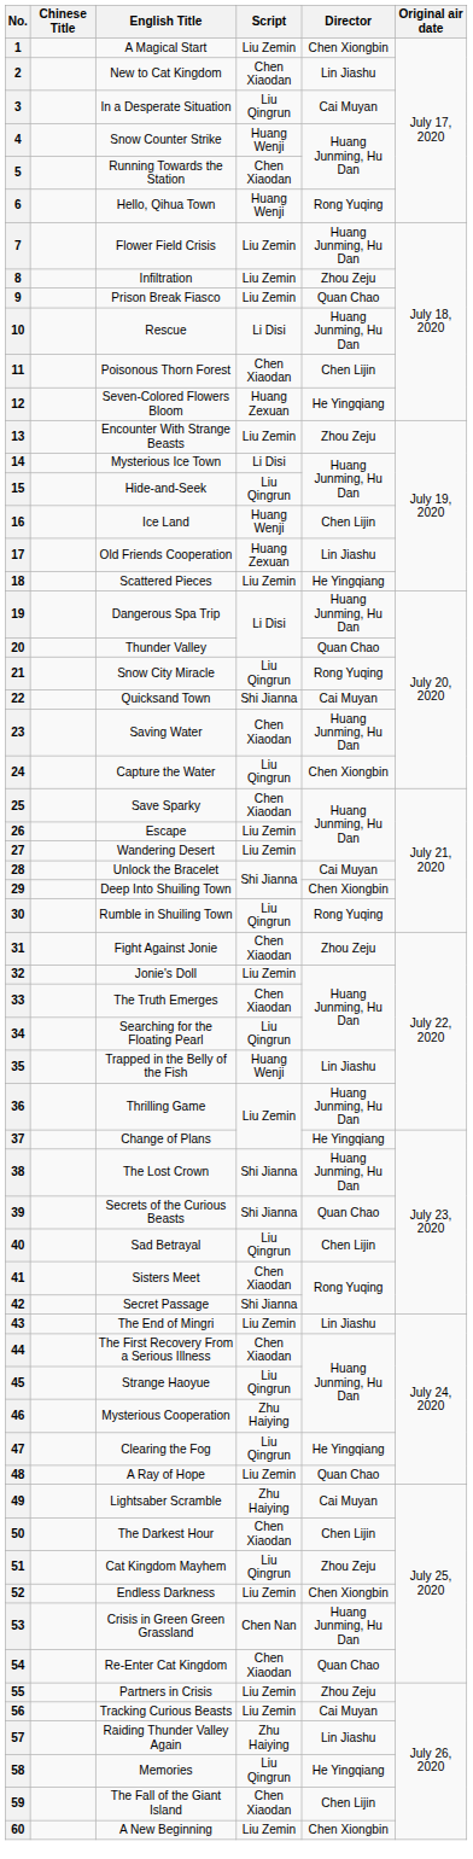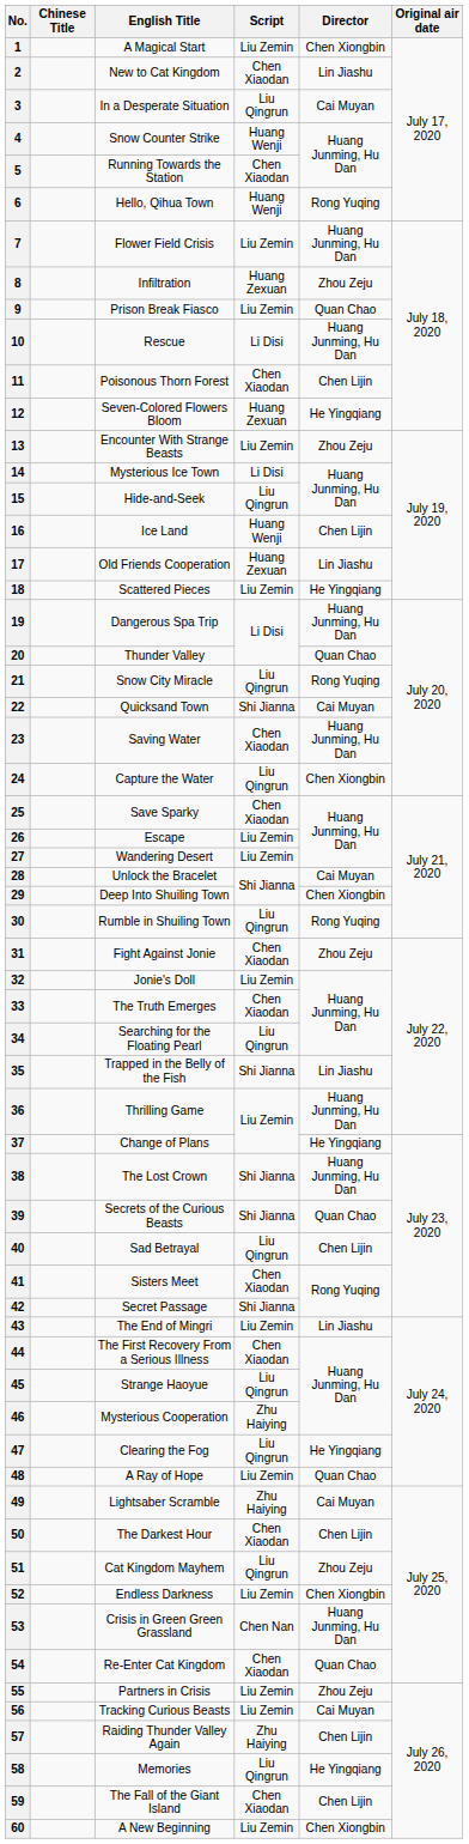8 | Script: Liu Zemin -> Huang Zexuan
35 | Script: Huang Wenji -> Shi Jianna
57 | Director: Lin Jiashu -> Chen Lijin
